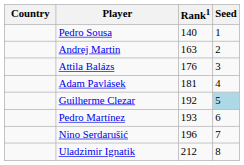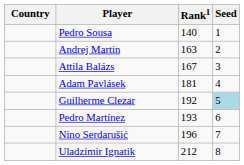Attila Balázs | Rank1: 176 -> 167
